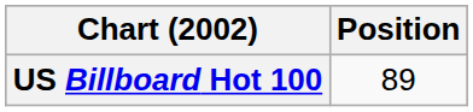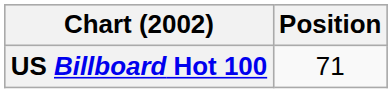US Billboard Hot 100 | Position: 89 -> 71
